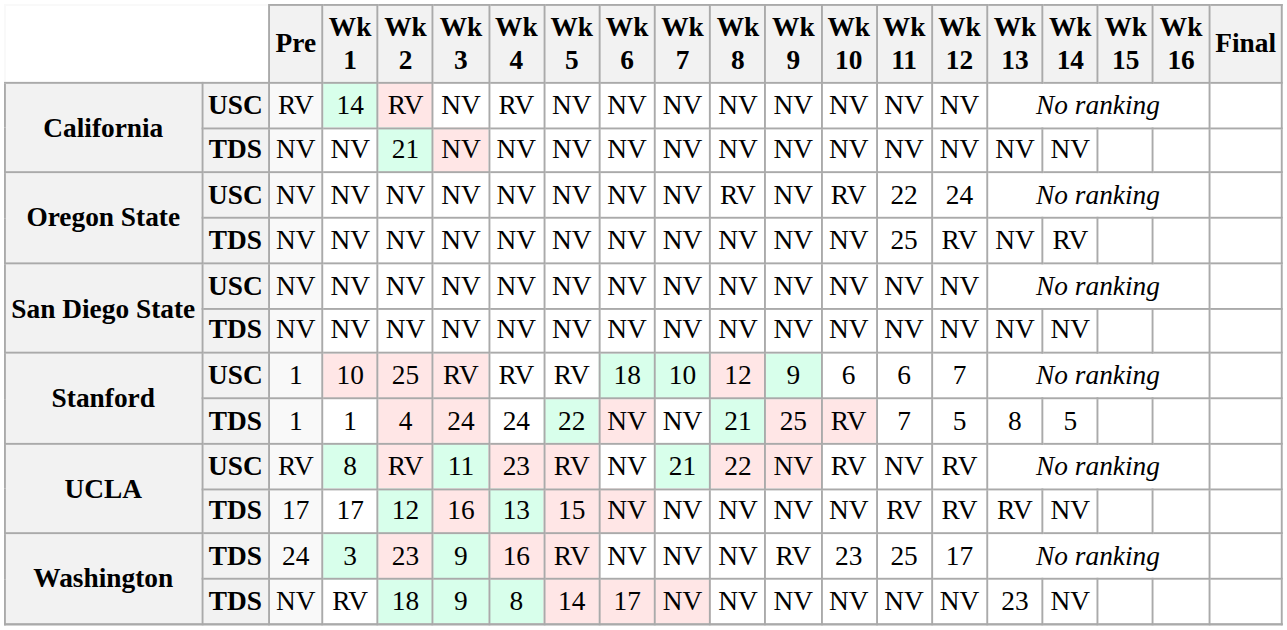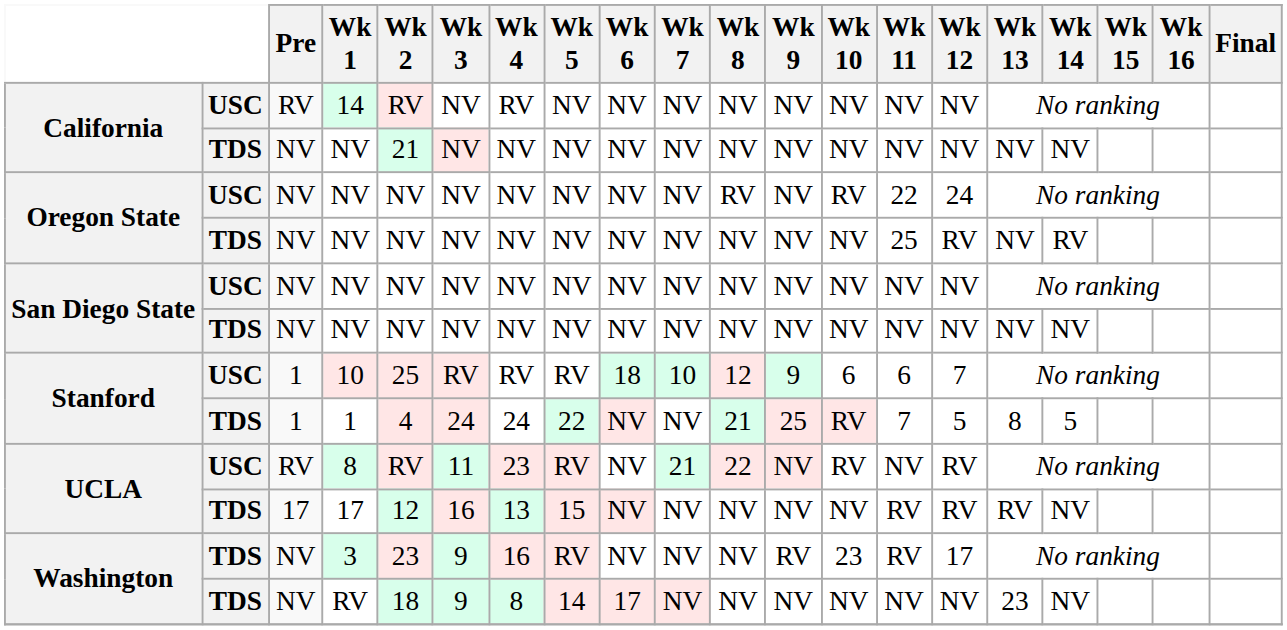3 | Pre: 24 -> NV
3 | Wk 11: 25 -> RV
